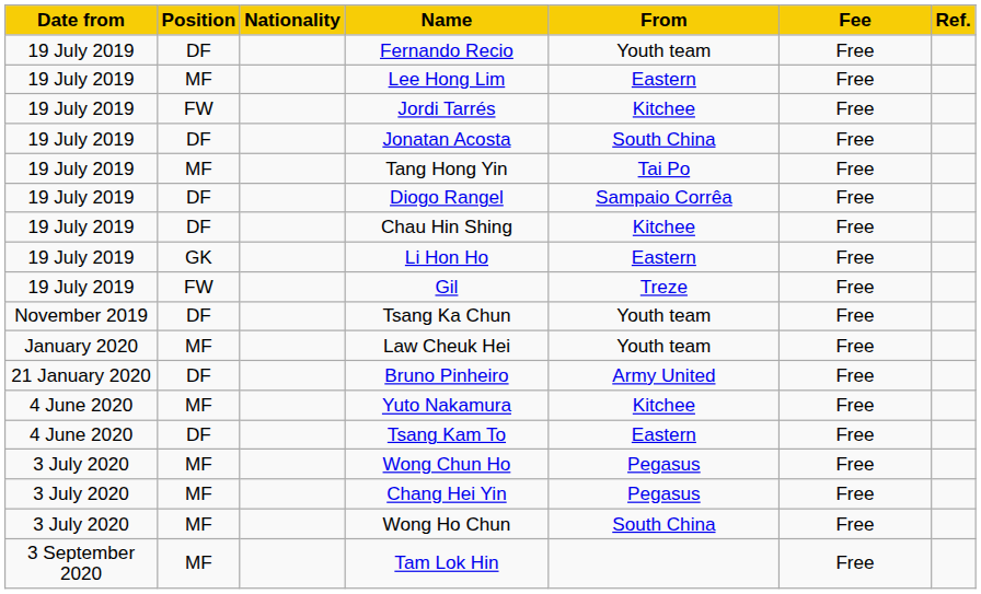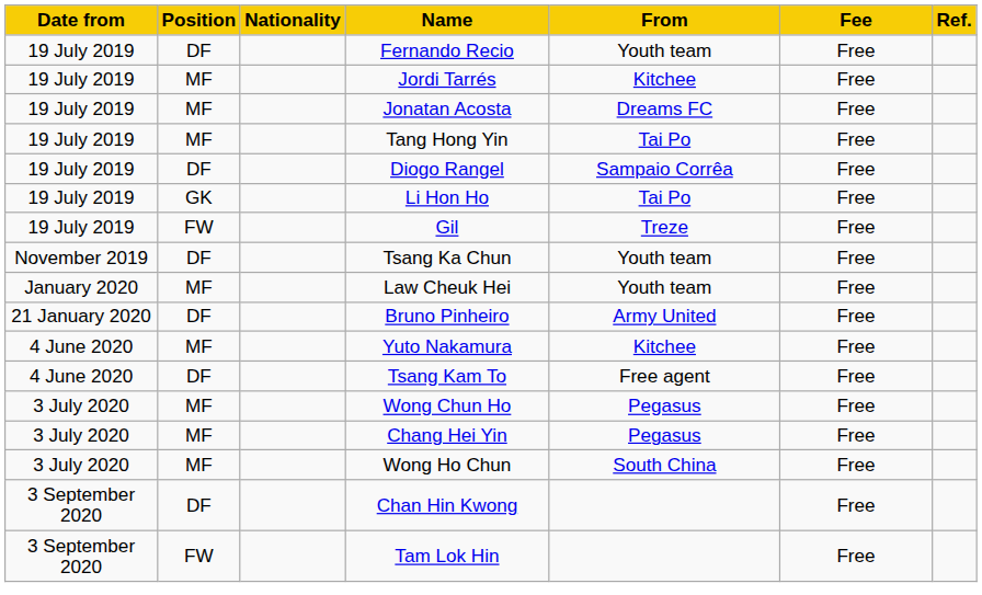- row: 19 July 2019 | MF | Lee Hong Lim | Eastern | Free
Jordi Tarrés | Position: FW -> MF
Jonatan Acosta | Position: DF -> MF
Jonatan Acosta | From: South China -> Dreams FC
- row: 19 July 2019 | DF | Chau Hin Shing | Kitchee | Free
Li Hon Ho | From: Eastern -> Tai Po
Tsang Kam To | From: Eastern -> Free agent
+ row: 3 September 2020 | DF | Chan Hin Kwong | Free
Tam Lok Hin | Position: MF -> FW
